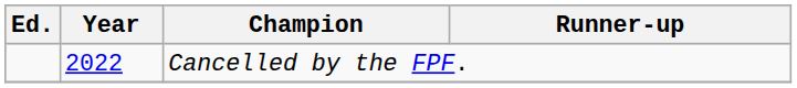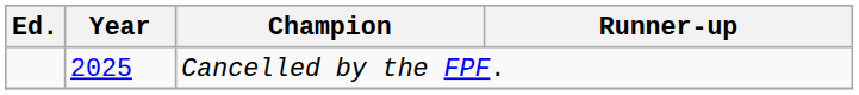Cancelled by the FPF. | Year: 2022 -> 2025
